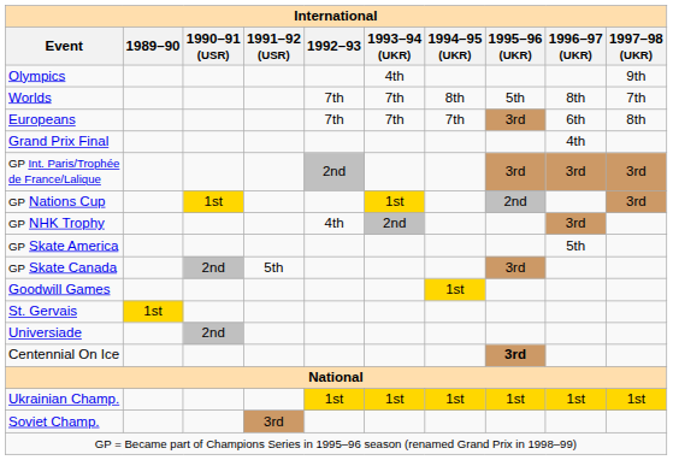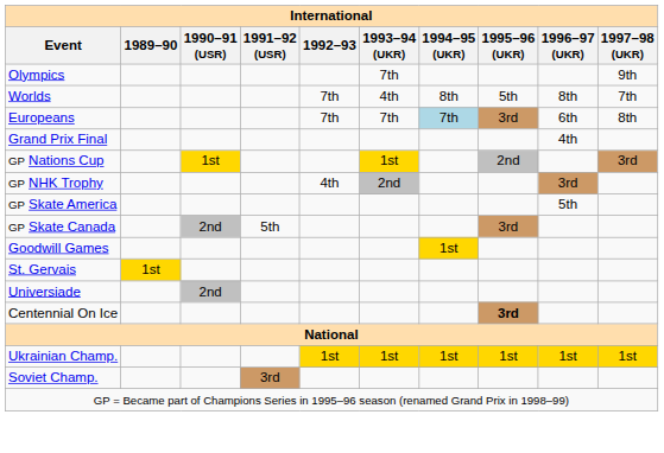Olympics | 1993–94 (UKR): 4th -> 7th
Worlds | 1993–94 (UKR): 7th -> 4th
Europeans | 1994–95 (UKR): no background -> lightblue background
- row: GP Int. Paris/Trophée de France/Lalique | 2nd | 3rd | 3rd | 3rd
